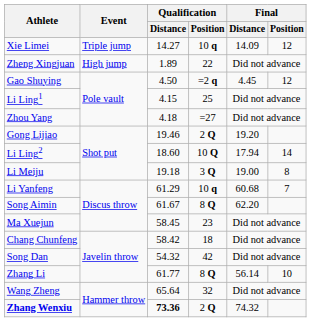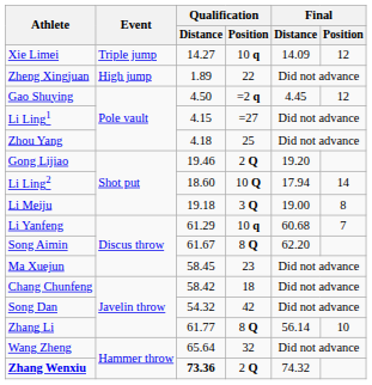Li Ling1 | Qualification / Position: 25 -> =27
Zhou Yang | Qualification / Position: =27 -> 25
